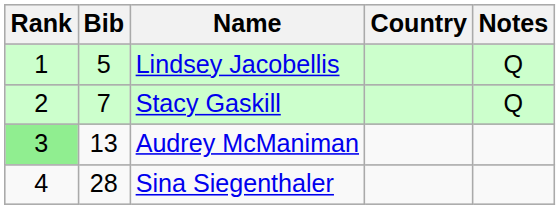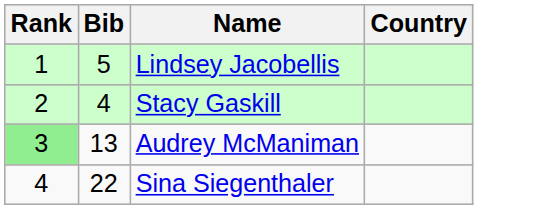- column: Notes | Q | Q
Stacy Gaskill | Bib: 7 -> 4
Sina Siegenthaler | Bib: 28 -> 22
